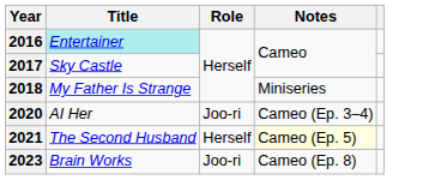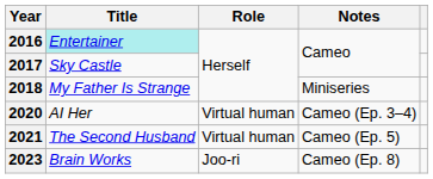2020 | Role: Joo-ri -> Virtual human
2021 | Role: Herself -> Virtual human
2021 | Notes: lightyellow background -> no background
